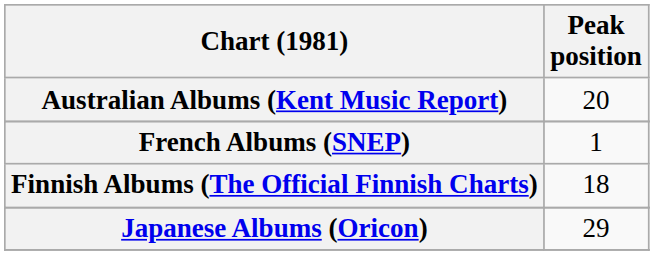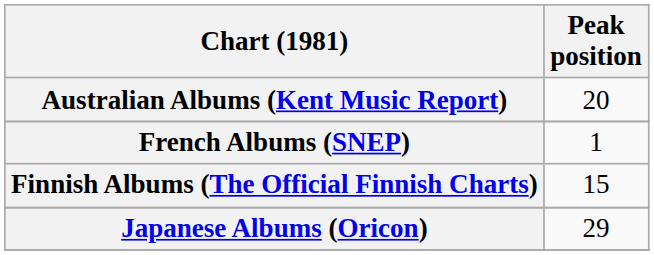Finnish Albums (The Official Finnish Charts) | Peak position: 18 -> 15
